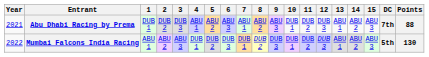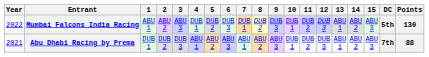rows swapped: Abu Dhabi Racing by Prema <-> Mumbai Falcons India Racing
